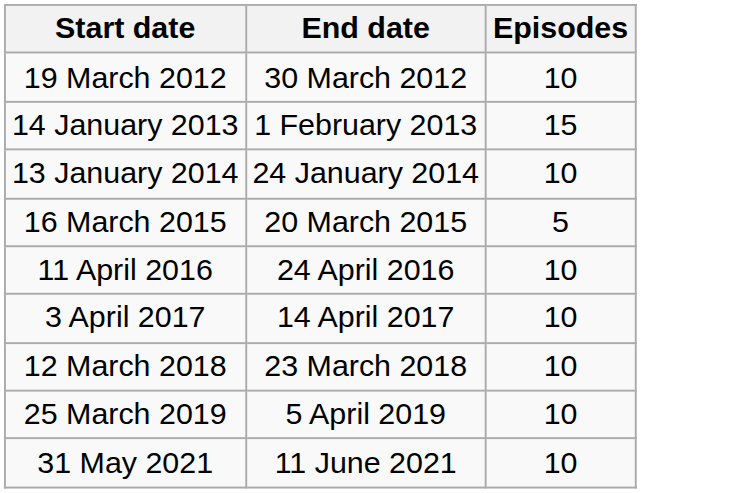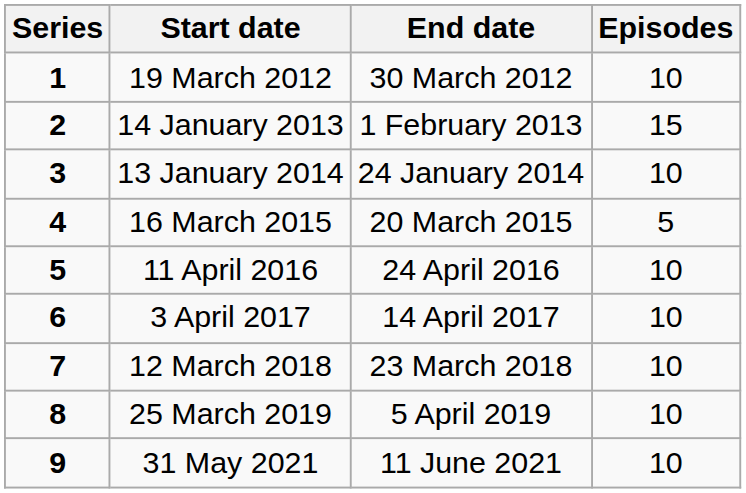+ column: Series | 1 | 2 | 3 | 4 | 5 | 6 | 7 | 8 | 9
